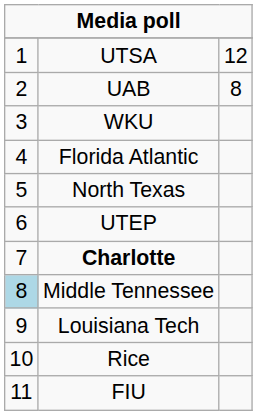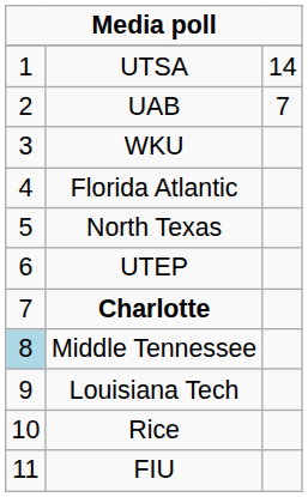UTSA | column 3: 12 -> 14
UAB | column 3: 8 -> 7
